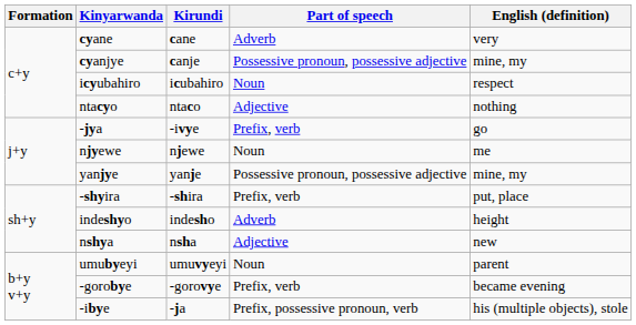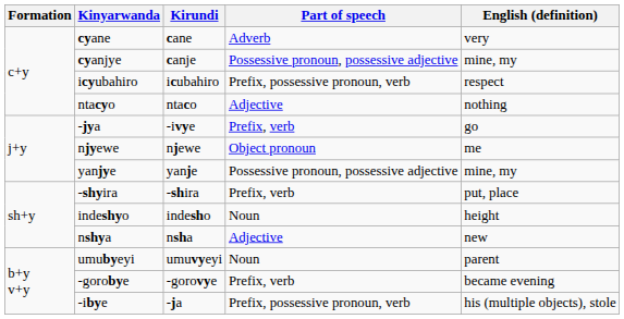icyubahiro | Part of speech: Noun -> Prefix, possessive pronoun, verb
njyewe | Part of speech: Noun -> Object pronoun
indeshyo | Part of speech: Adverb -> Noun
